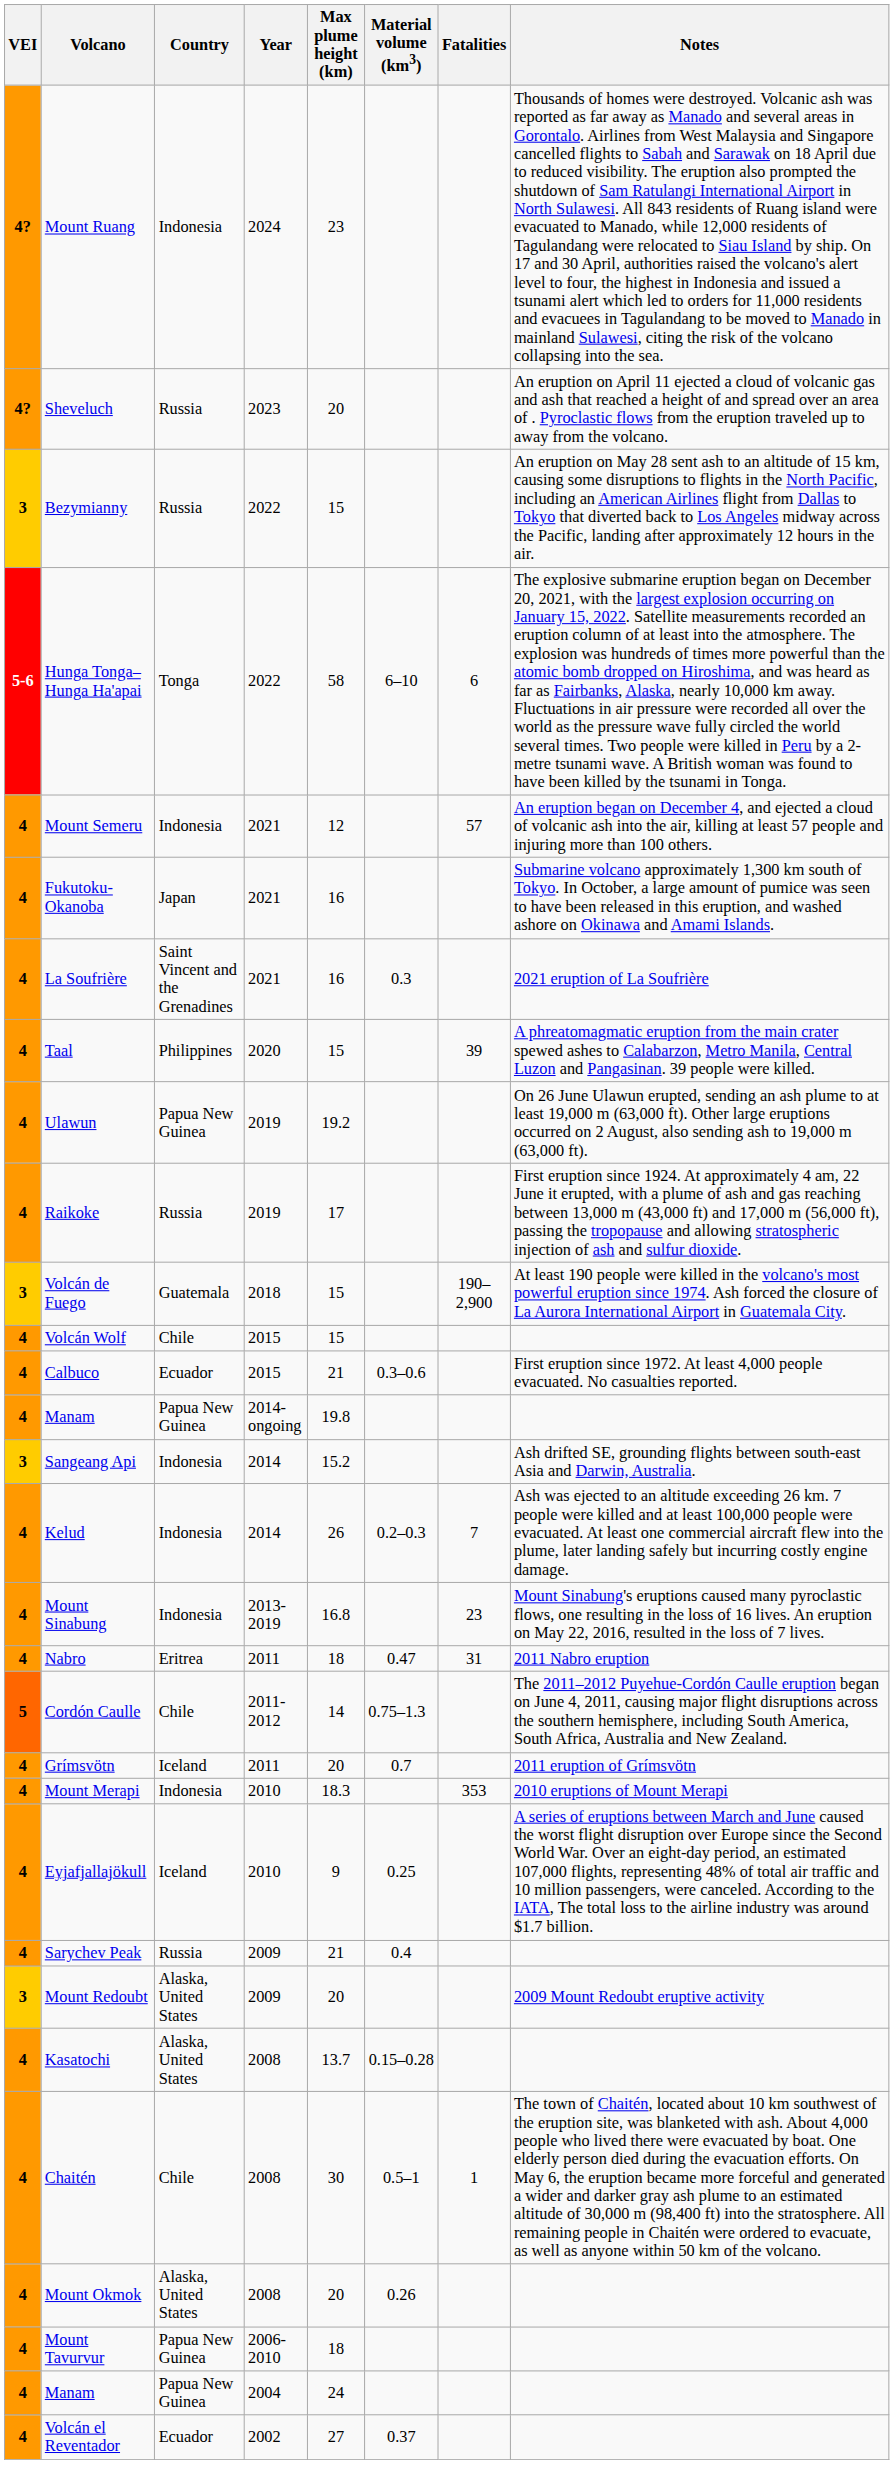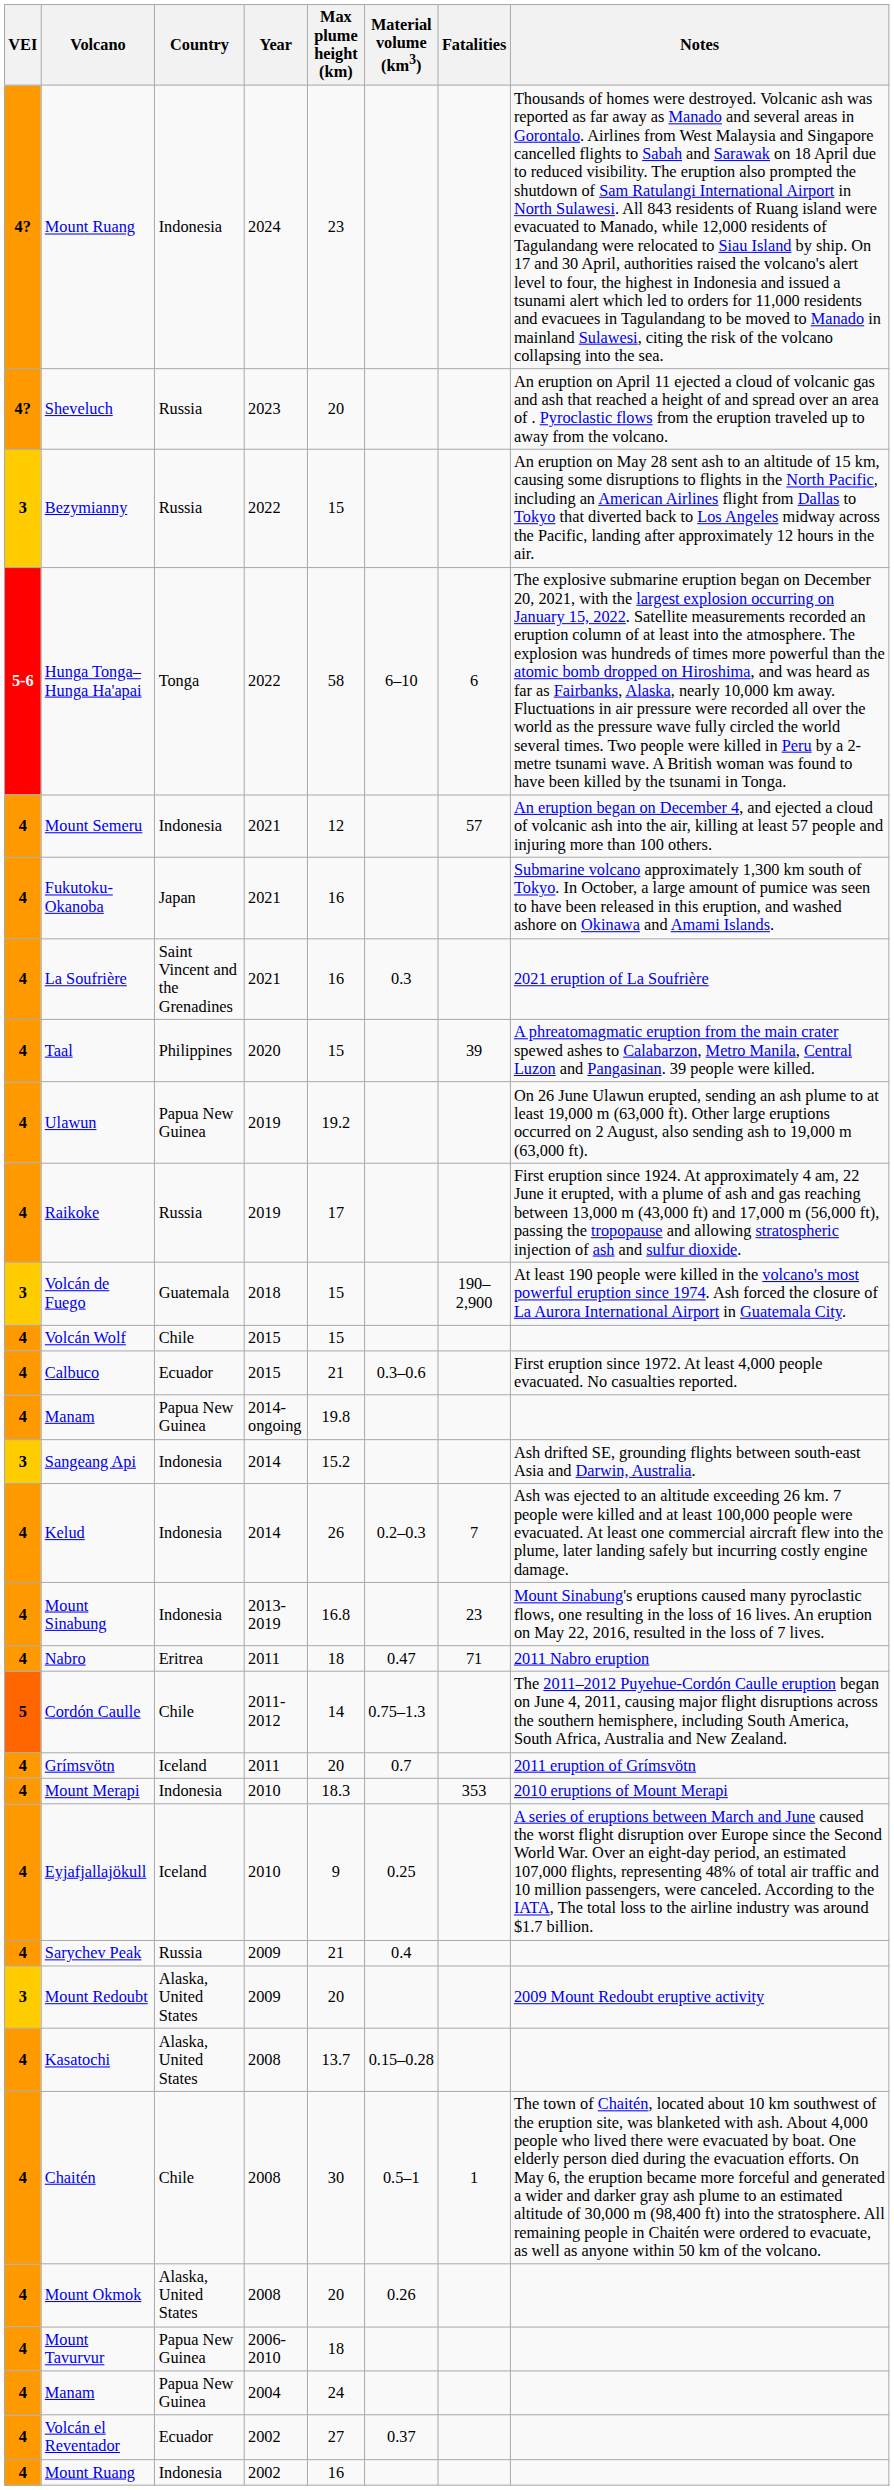Nabro | Fatalities: 31 -> 71
+ row: 4 | Mount Ruang | Indonesia | 2002 | 16
